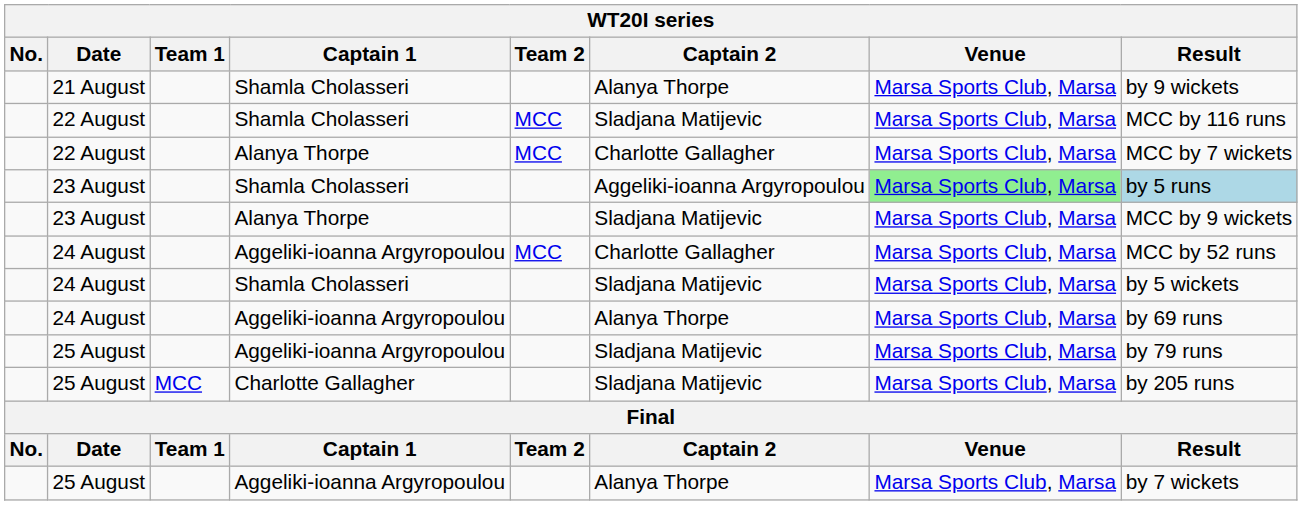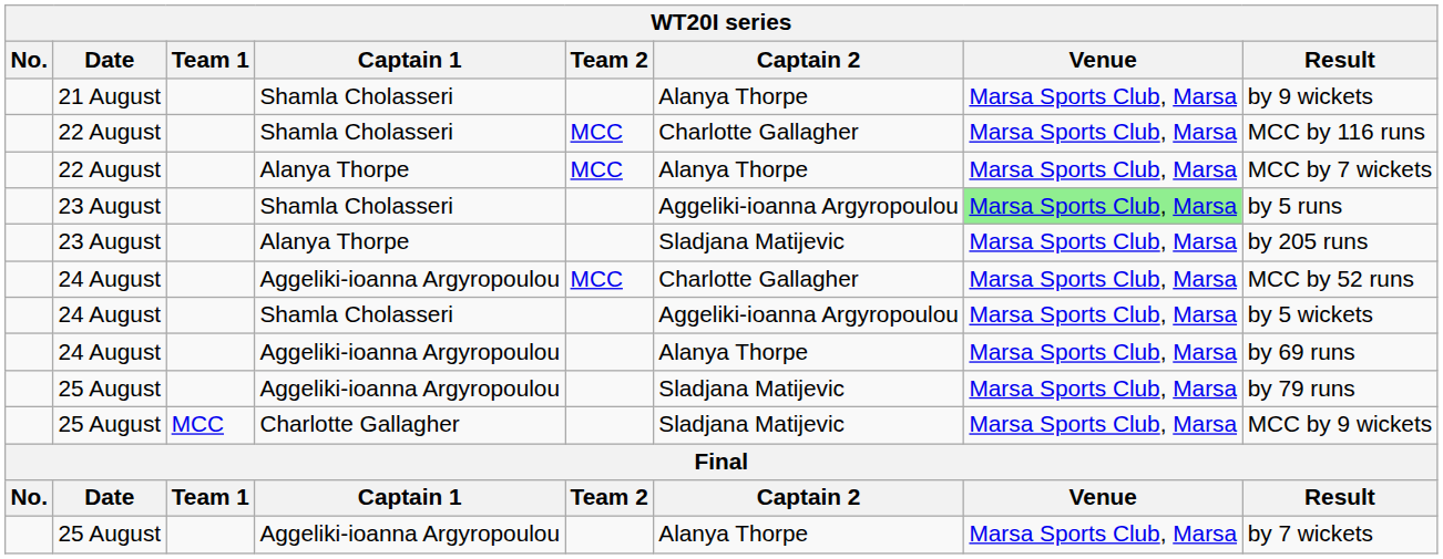22 August / Shamla Cholasseri | Captain 2: Sladjana Matijevic -> Charlotte Gallagher
22 August / Alanya Thorpe | Captain 2: Charlotte Gallagher -> Alanya Thorpe
23 August / Shamla Cholasseri | Result: lightblue background -> no background
23 August / Alanya Thorpe | Result: MCC by 9 wickets -> by 205 runs
24 August / Shamla Cholasseri | Captain 2: Sladjana Matijevic -> Aggeliki-ioanna Argyropoulou
25 August / Charlotte Gallagher | Result: by 205 runs -> MCC by 9 wickets
